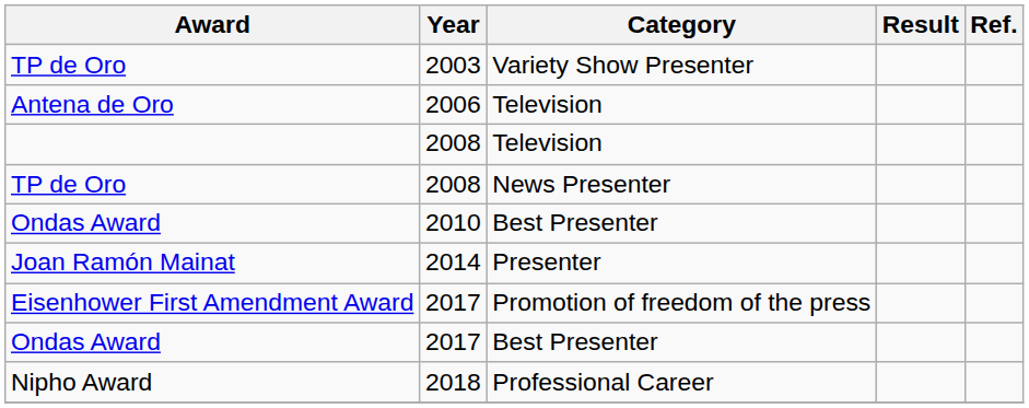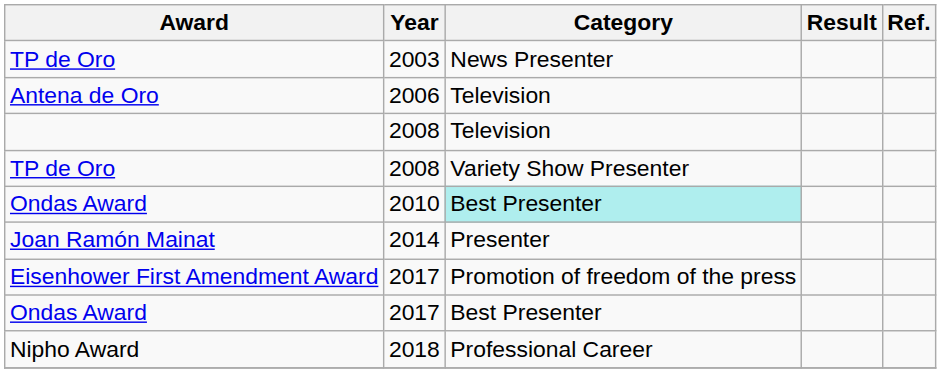TP de Oro / 2003 | Category: Variety Show Presenter -> News Presenter
TP de Oro / 2008 | Category: News Presenter -> Variety Show Presenter
Ondas Award / 2010 | Category: no background -> paleturquoise background
